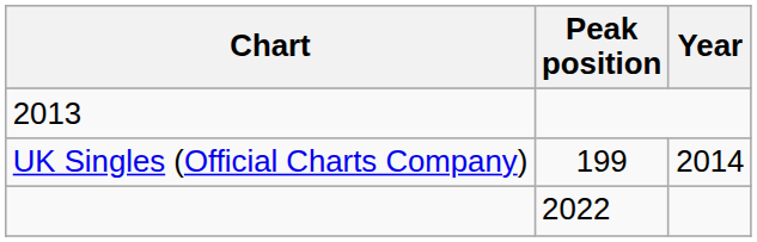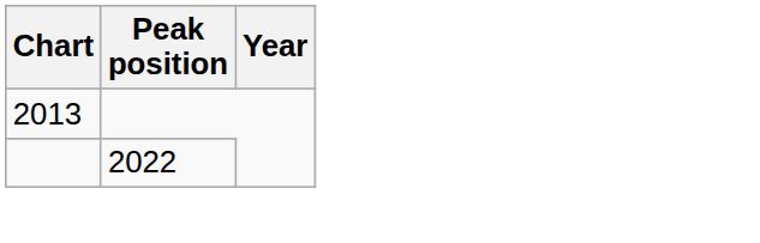- row: UK Singles (Official Charts Company) | 199 | 2014
